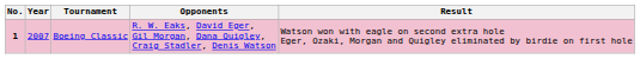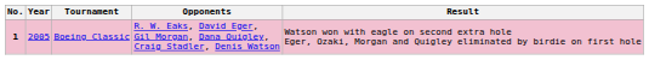Boeing Classic | Year: 2007 -> 2005
